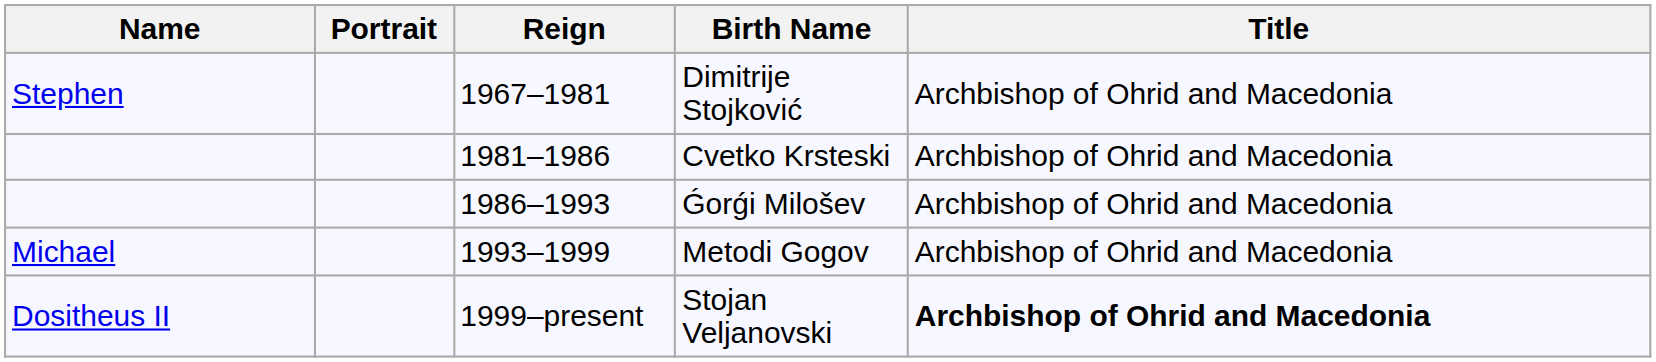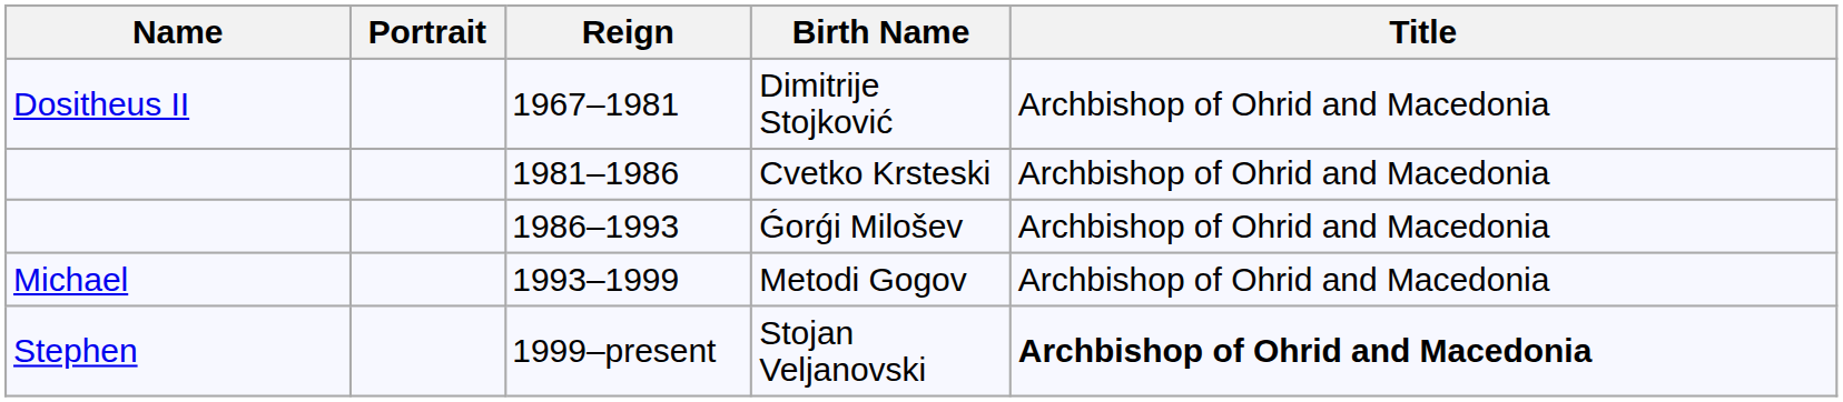Dimitrije Stojković | Name: Stephen -> Dositheus II
Stojan Veljanovski | Name: Dositheus II -> Stephen
